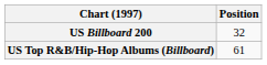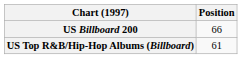US Billboard 200 | Position: 32 -> 66
